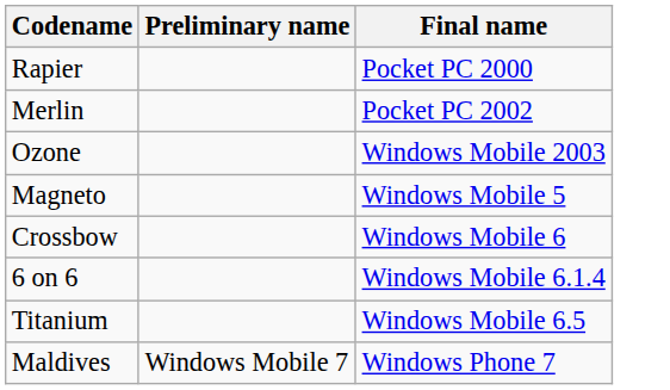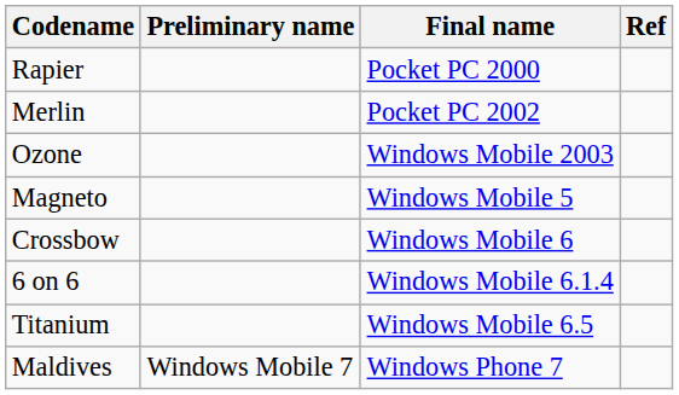+ column: Ref
